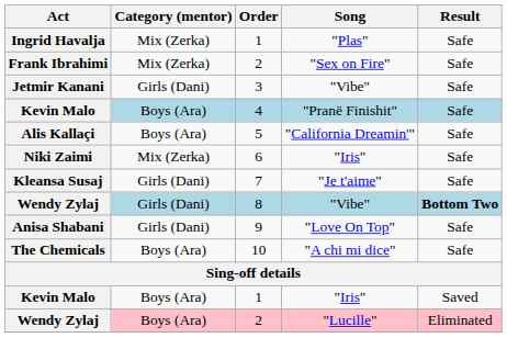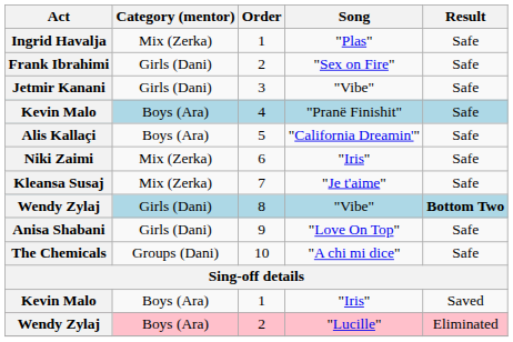Frank Ibrahimi | Category (mentor): Mix (Zerka) -> Girls (Dani)
Kleansa Susaj | Category (mentor): Girls (Dani) -> Mix (Zerka)
The Chemicals | Category (mentor): Boys (Ara) -> Groups (Dani)
